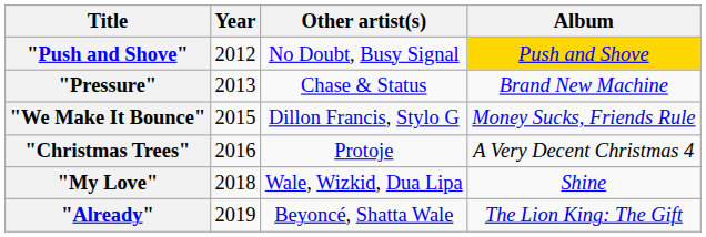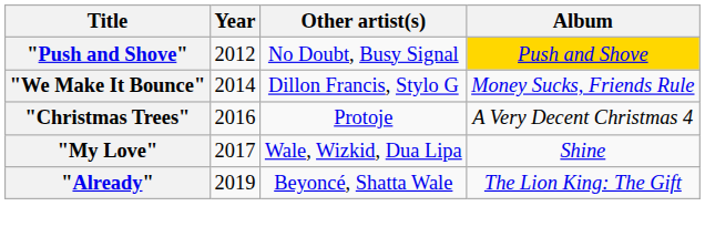- row: "Pressure" | 2013 | Chase & Status | Brand New Machine
"We Make It Bounce" | Year: 2015 -> 2014
"My Love" | Year: 2018 -> 2017
